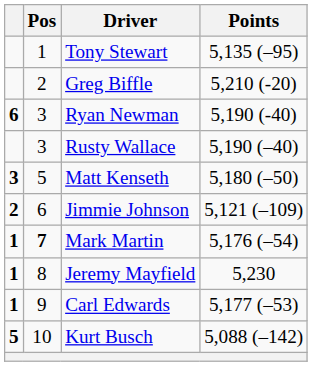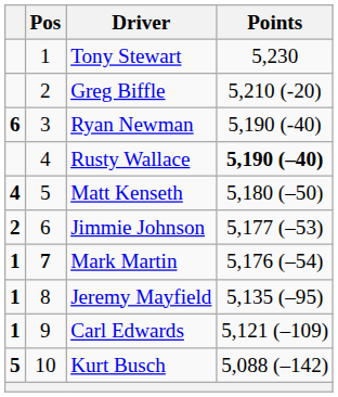Tony Stewart | Points: 5,135 (–95) -> 5,230
Rusty Wallace | Pos: 3 -> 4
Rusty Wallace | Points: normal -> bold
Matt Kenseth | column 1: 3 -> 4
Jimmie Johnson | Points: 5,121 (–109) -> 5,177 (–53)
Jeremy Mayfield | Points: 5,230 -> 5,135 (–95)
Carl Edwards | Points: 5,177 (–53) -> 5,121 (–109)
